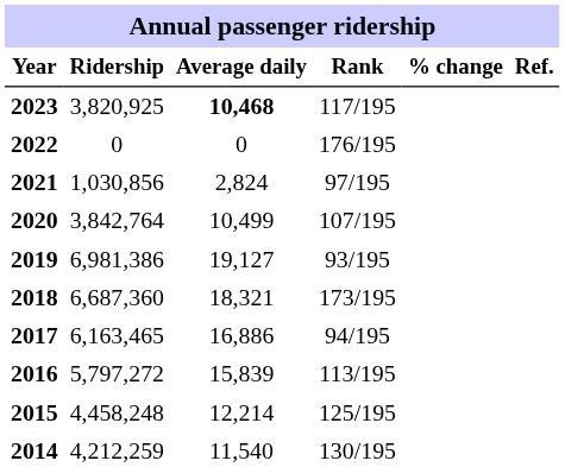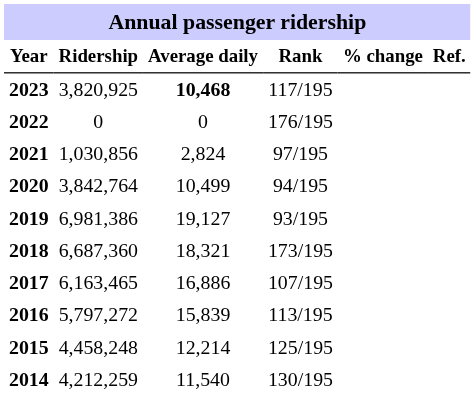2020 | Rank: 107/195 -> 94/195
2017 | Rank: 94/195 -> 107/195
